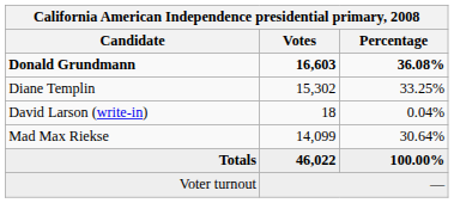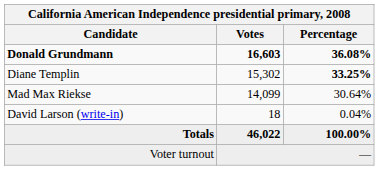Diane Templin | Percentage: normal -> bold
rows swapped: Mad Max Riekse <-> David Larson (write-in)
